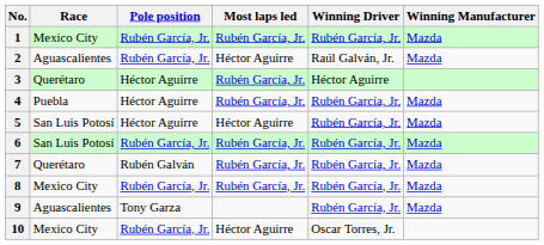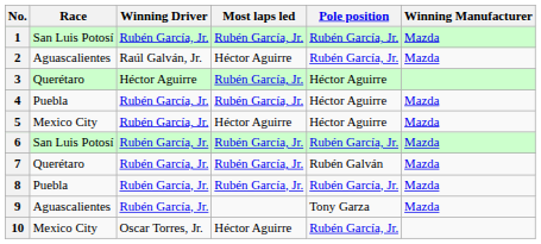columns swapped: Pole position <-> Winning Driver
1 | Race: Mexico City -> San Luis Potosí
5 | Race: San Luis Potosí -> Mexico City
8 | Race: Mexico City -> Puebla
